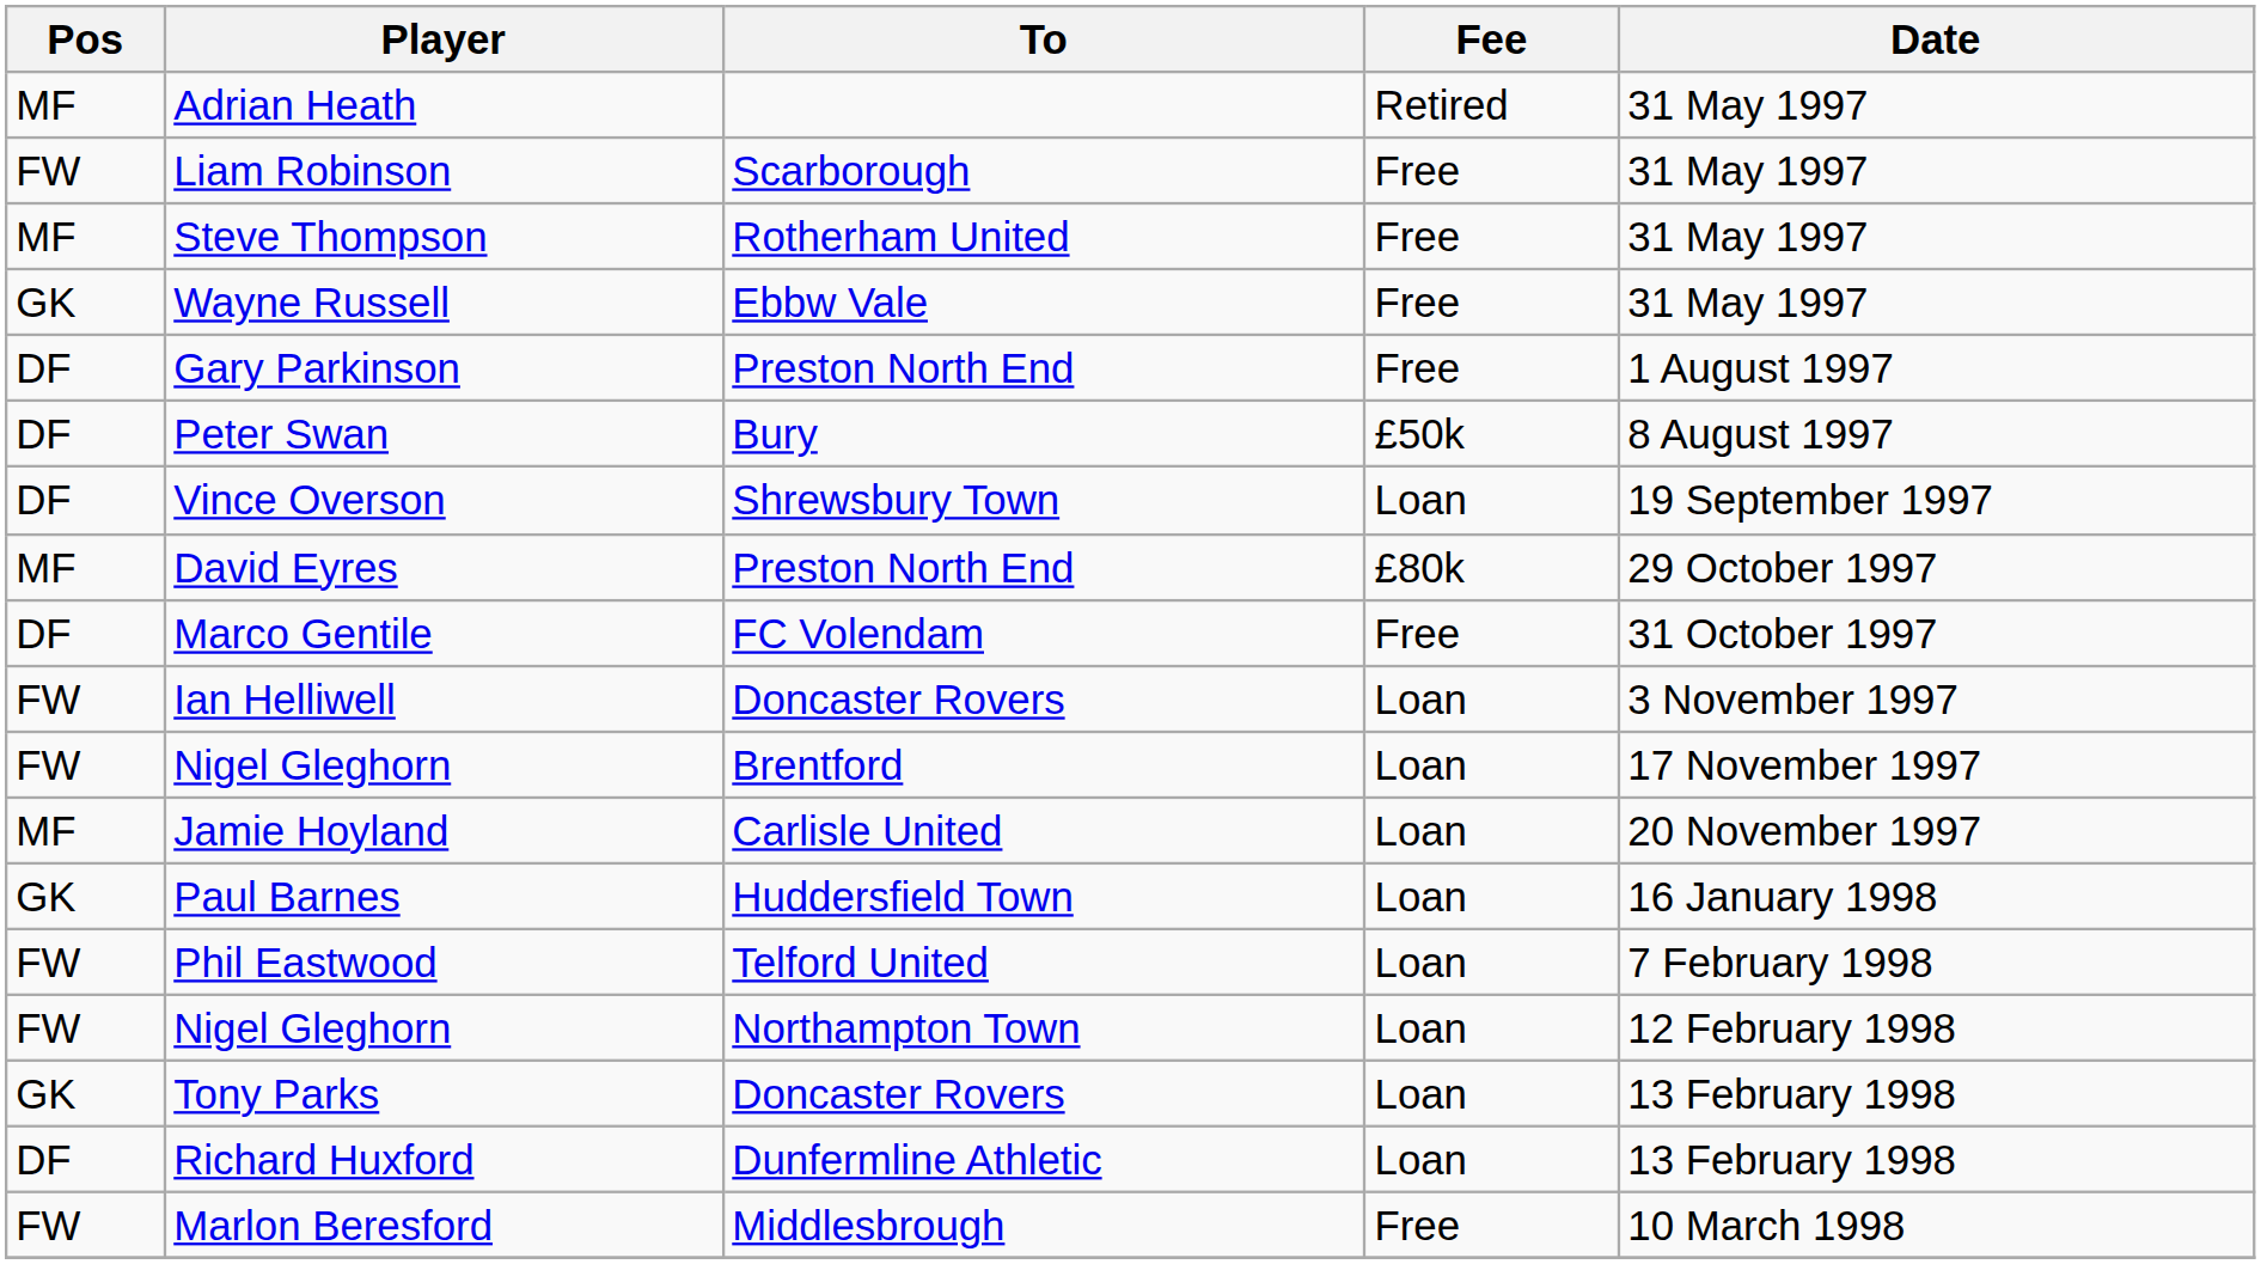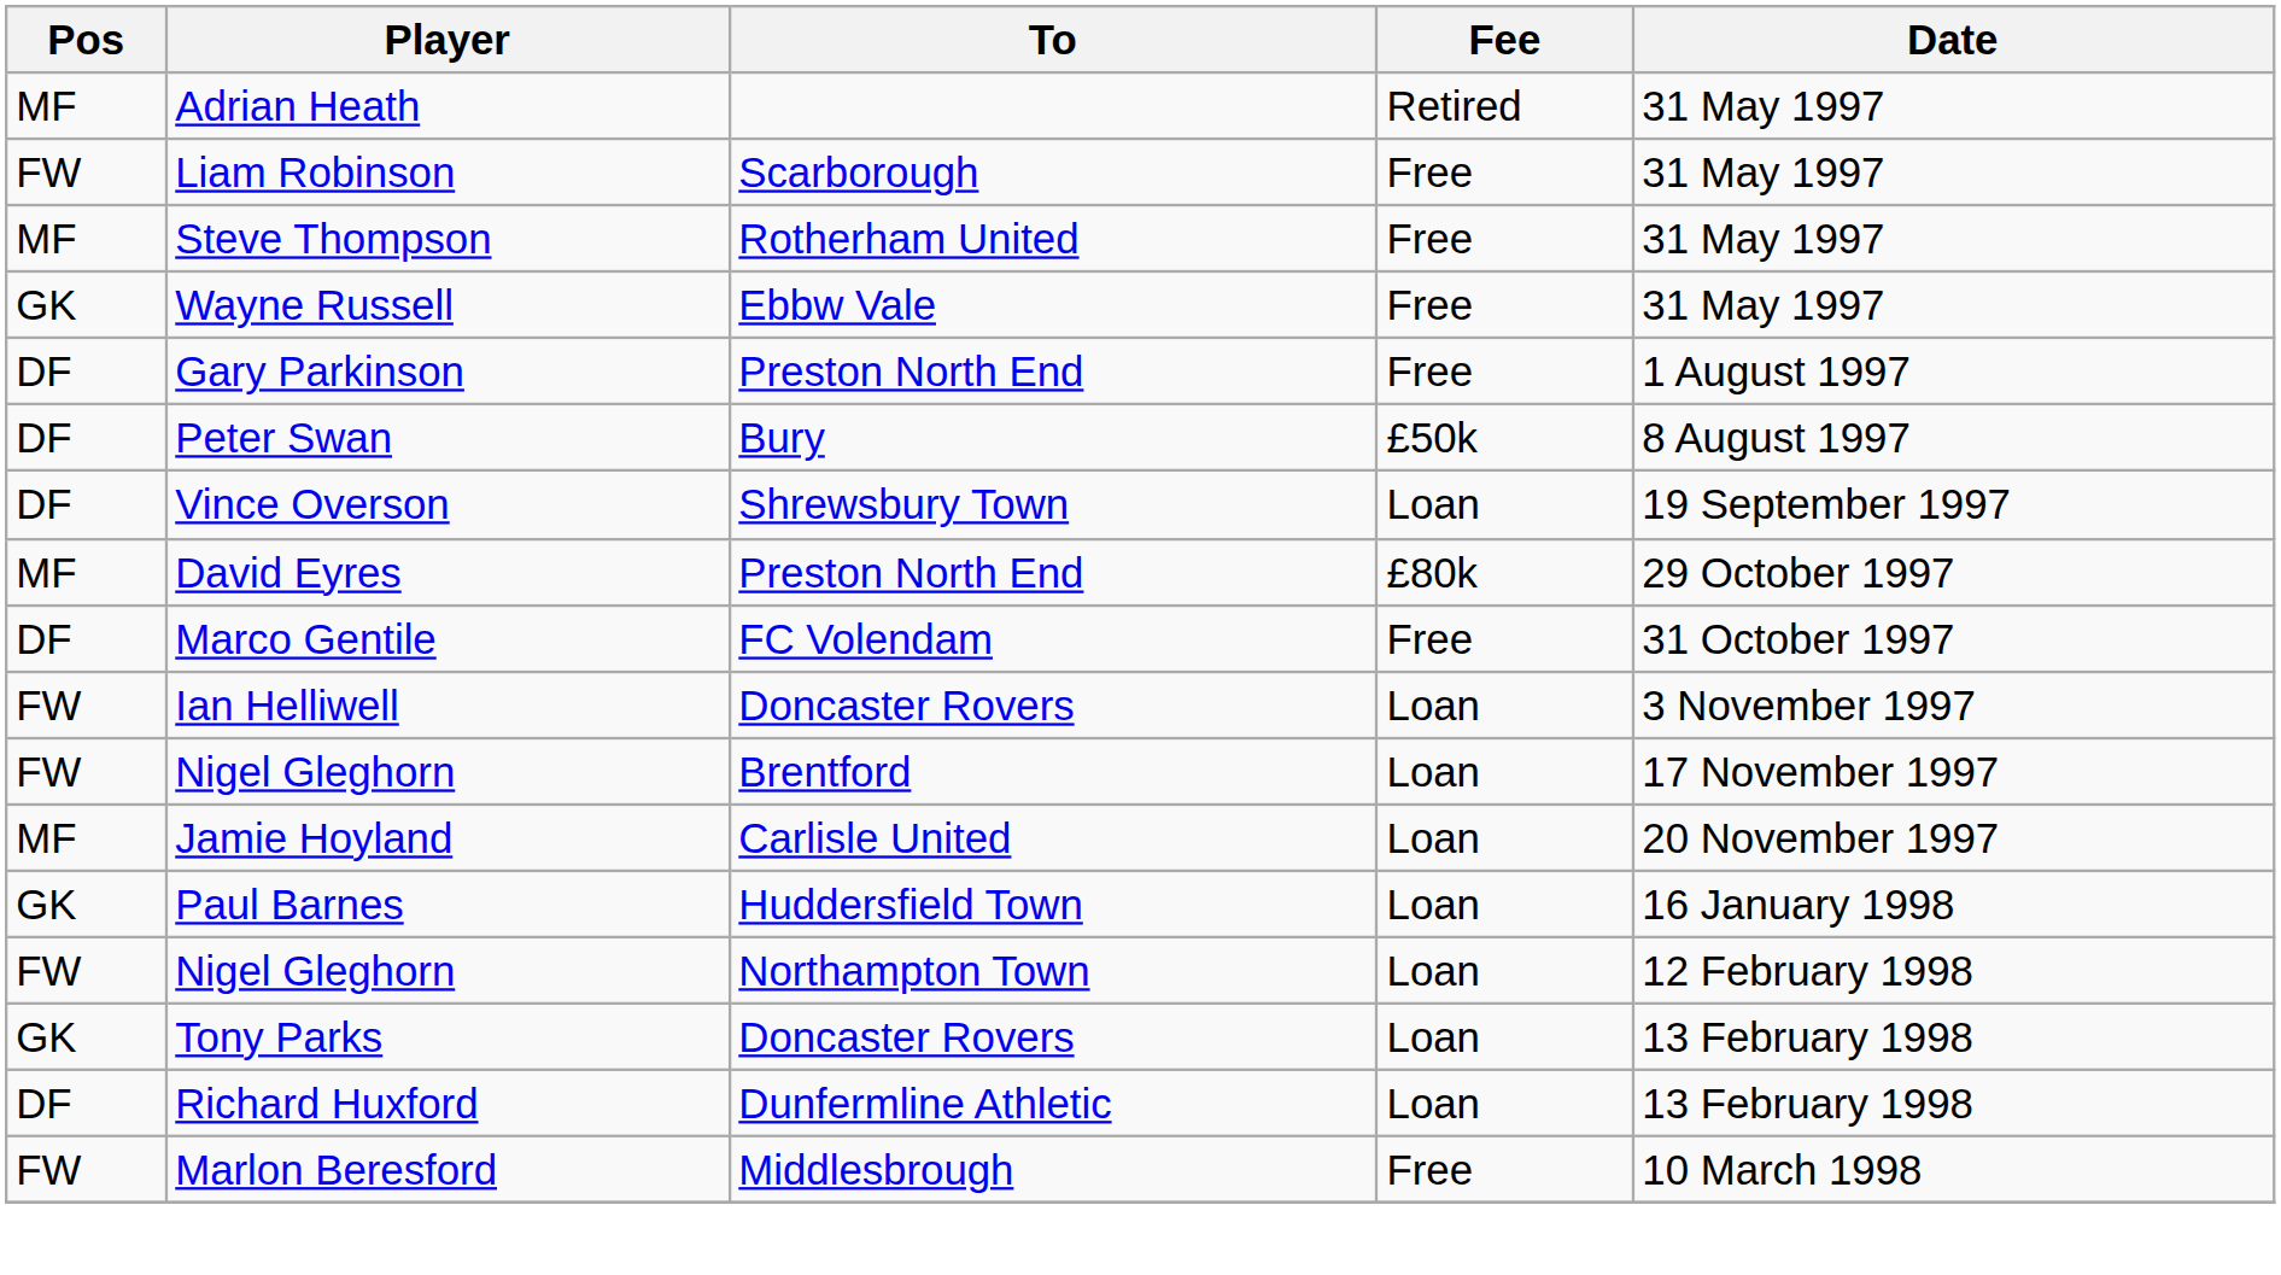- row: FW | Phil Eastwood | Telford United | Loan | 7 February 1998
